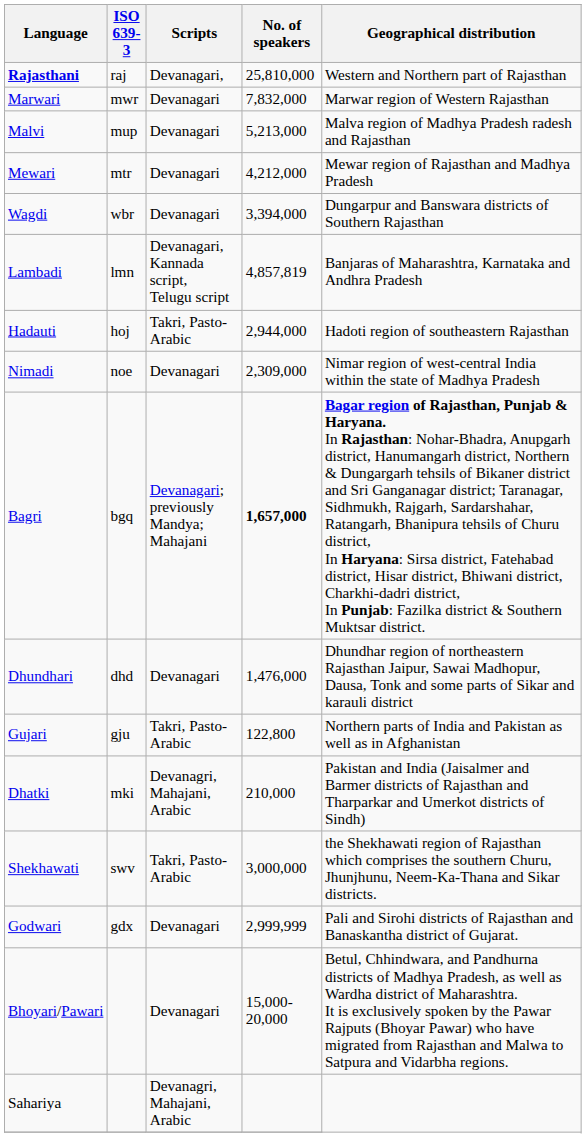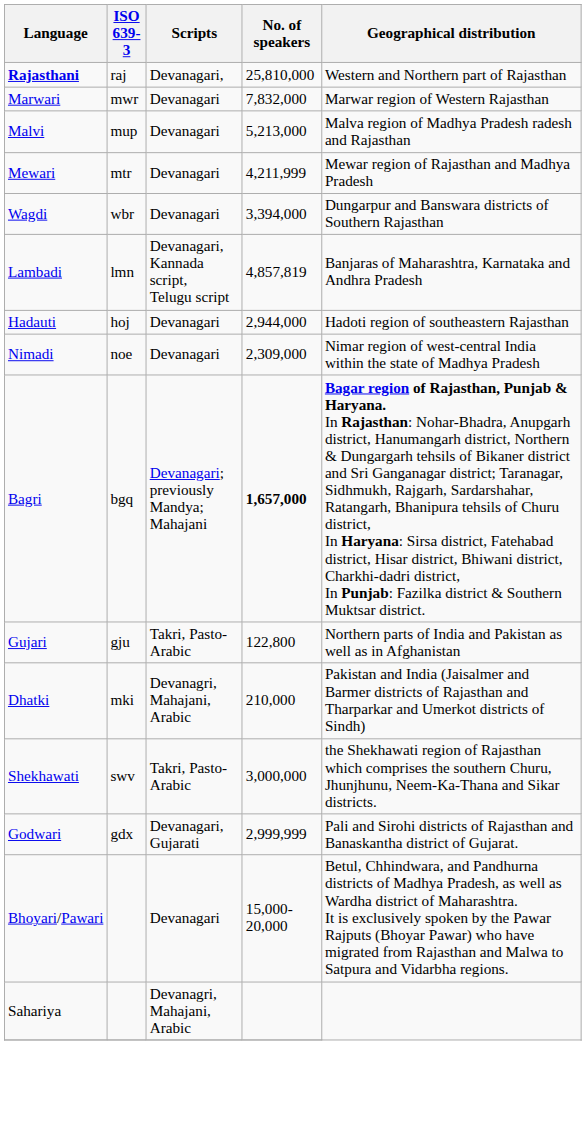Mewari | No. of speakers: 4,212,000 -> 4,211,999
Hadauti | Scripts: Takri, Pasto-Arabic -> Devanagari
- row: Dhundhari | dhd | Devanagari | 1,476,000 | Dhundhar region of northeastern Rajasthan Jaipur, Sawai Madhopur, Dausa, Tonk and some parts of Sikar and karauli district
Godwari | Scripts: Devanagari -> Devanagari, Gujarati
